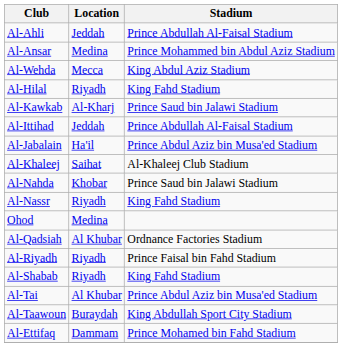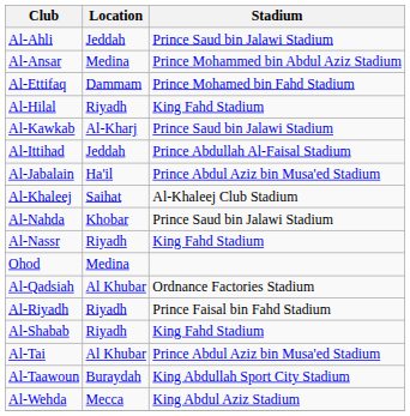Al-Ahli | Stadium: Prince Abdullah Al-Faisal Stadium -> Prince Saud bin Jalawi Stadium
rows swapped: Al-Ettifaq <-> Al-Wehda
